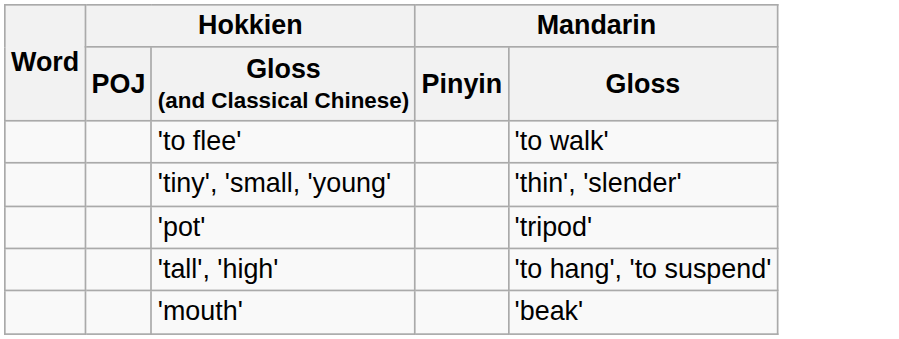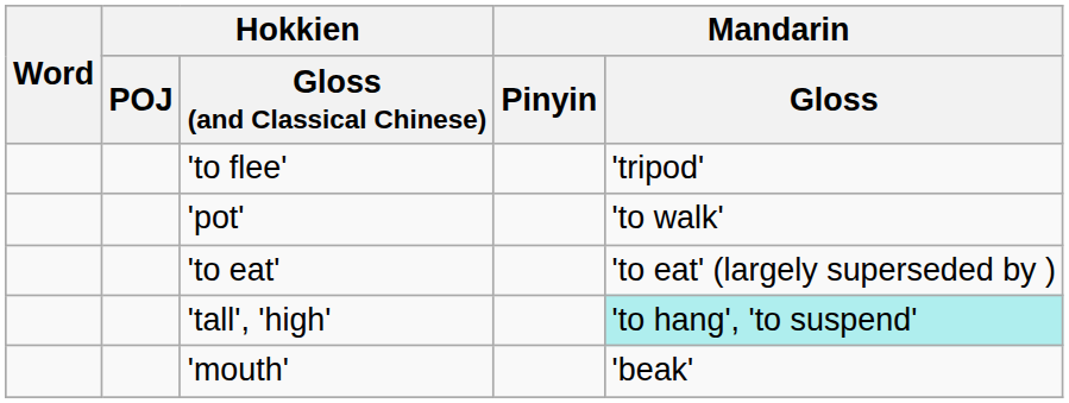'to flee' | Mandarin / Gloss: 'to walk' -> 'tripod'
- row: 'tiny', 'small, 'young' | 'thin', 'slender'
'pot' | Mandarin / Gloss: 'tripod' -> 'to walk'
+ row: 'to eat' | 'to eat' (largely superseded by )
'tall', 'high' | Mandarin / Gloss: no background -> paleturquoise background
